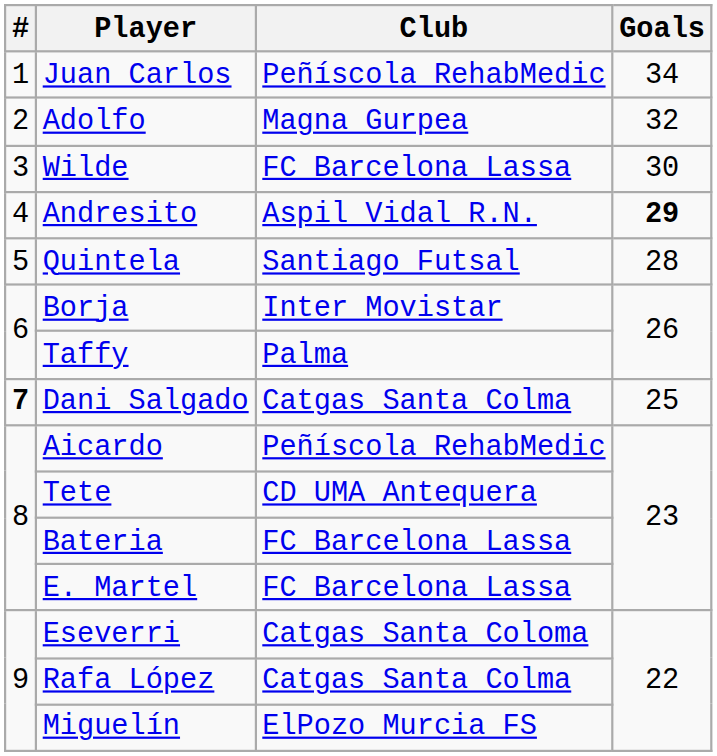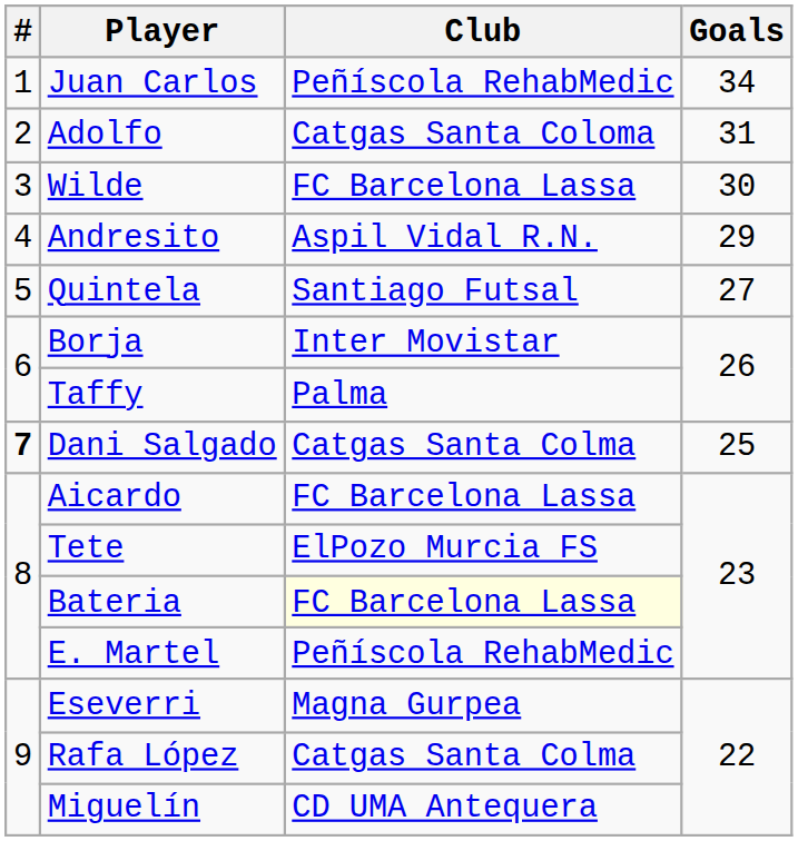Adolfo | Club: Magna Gurpea -> Catgas Santa Coloma
Adolfo | Goals: 32 -> 31
Andresito | Goals: bold -> normal
Quintela | Goals: 28 -> 27
Aicardo | Club: Peñíscola RehabMedic -> FC Barcelona Lassa
Tete | Club: CD UMA Antequera -> ElPozo Murcia FS
Bateria | Club: no background -> lightyellow background
E. Martel | Club: FC Barcelona Lassa -> Peñíscola RehabMedic
Eseverri | Club: Catgas Santa Coloma -> Magna Gurpea
Miguelín | Club: ElPozo Murcia FS -> CD UMA Antequera
